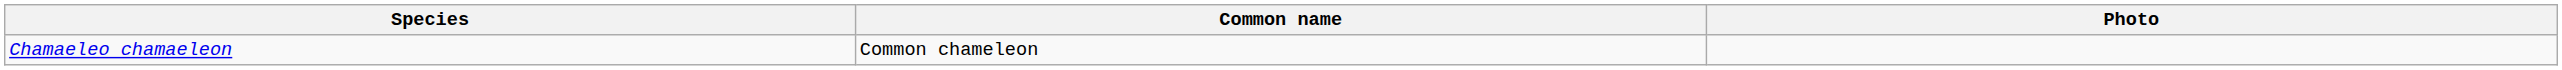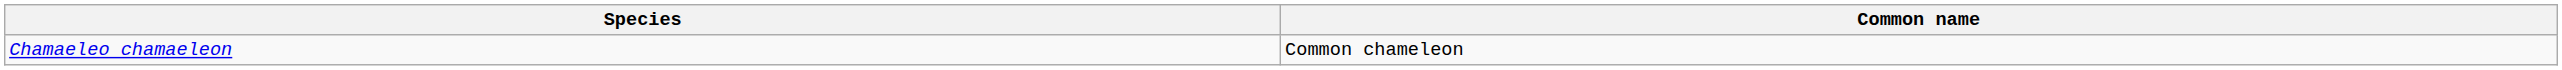- column: Photo
